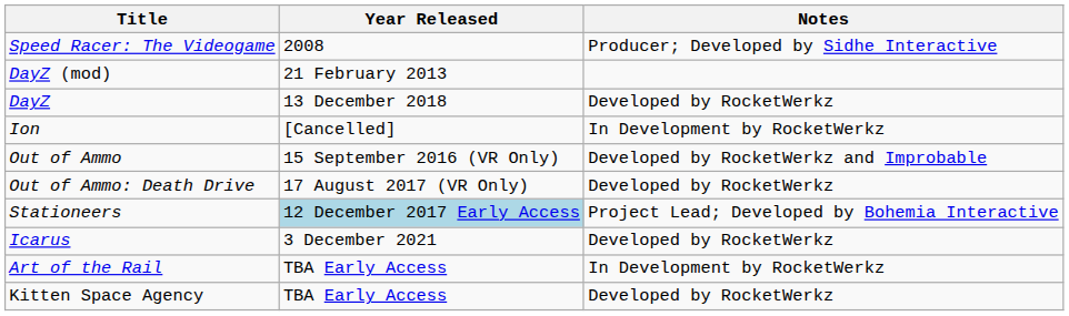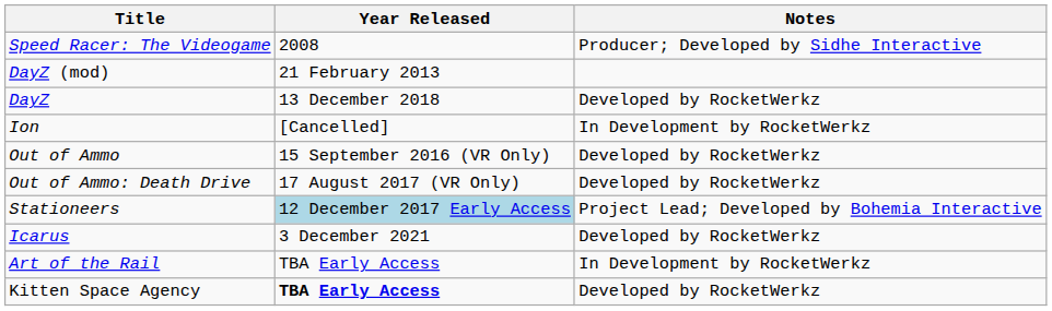Out of Ammo | Notes: Developed by RocketWerkz and Improbable -> Developed by RocketWerkz
Kitten Space Agency | Year Released: normal -> bold
